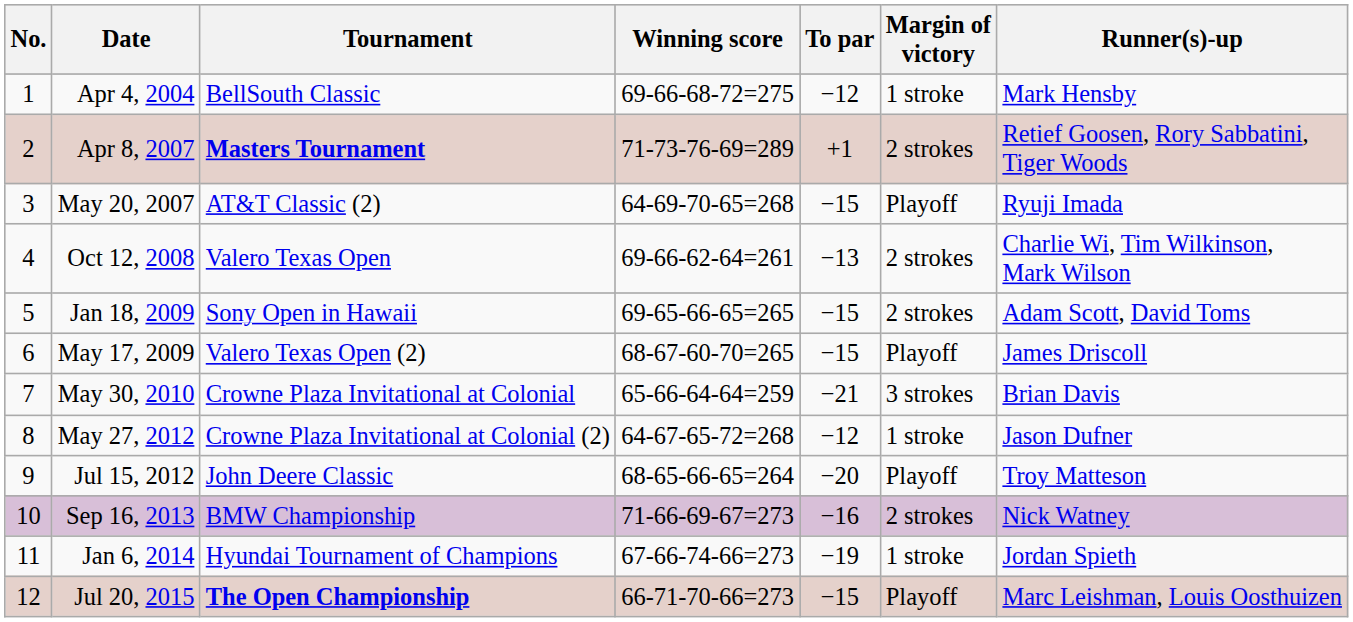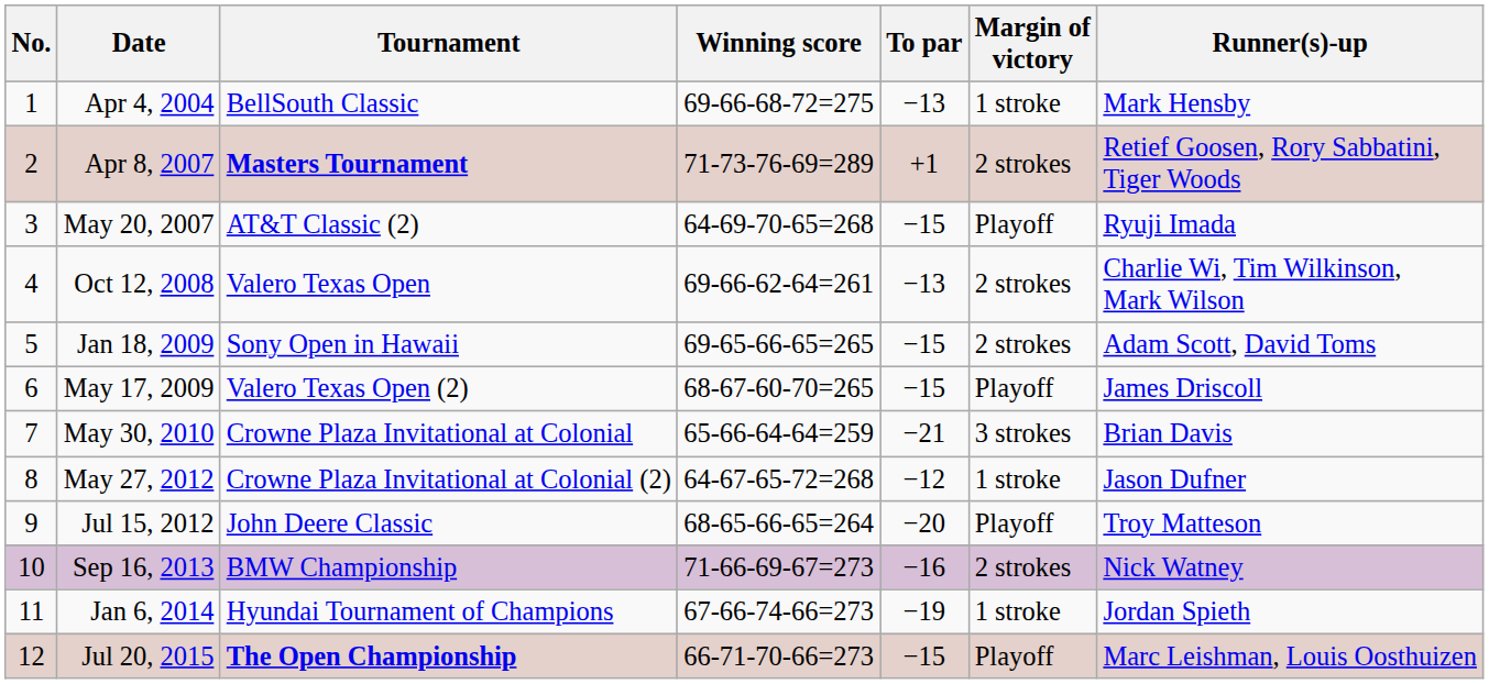Apr 4, 2004 | To par: −12 -> −13
